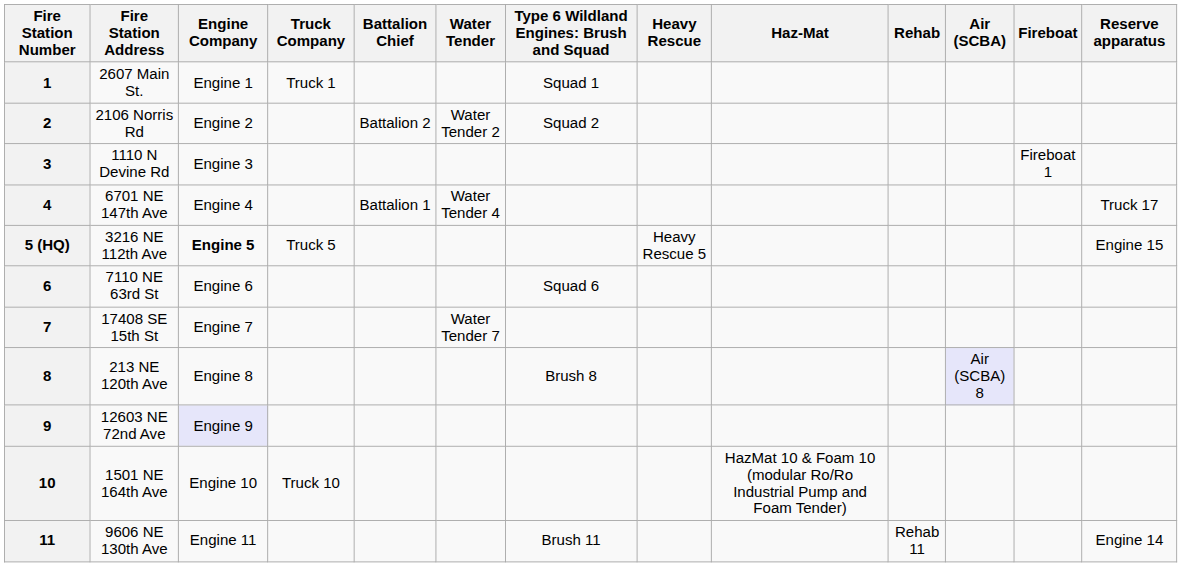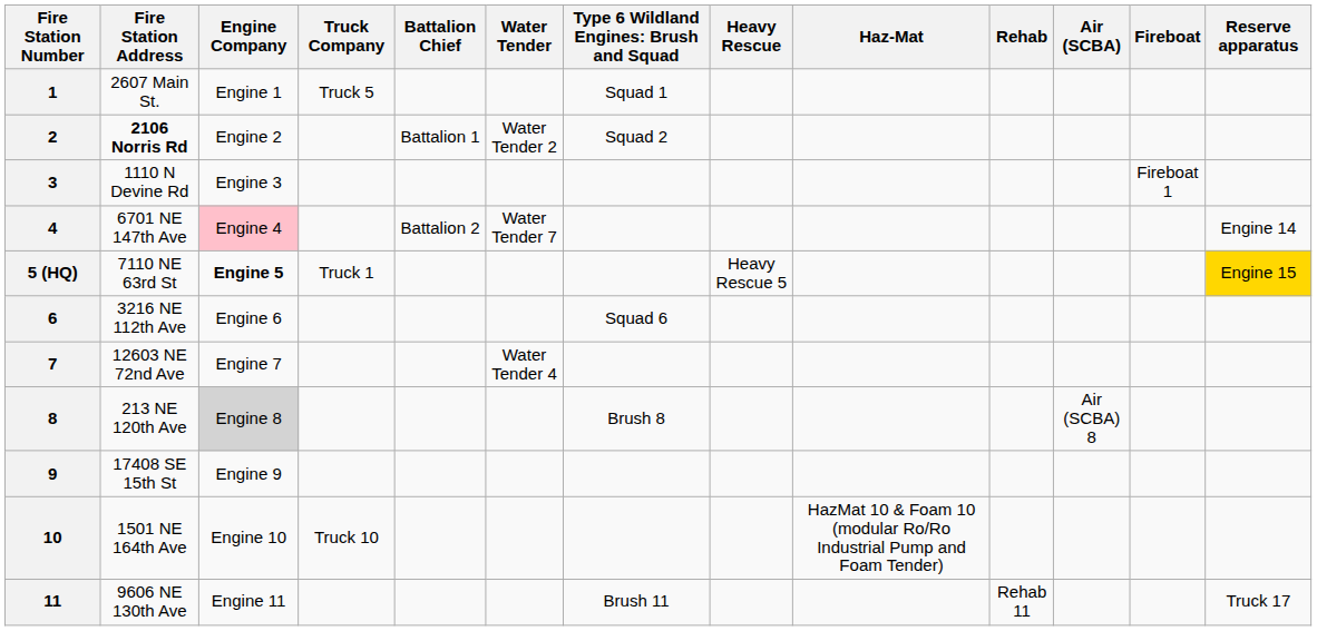1 | Truck Company: Truck 1 -> Truck 5
2 | Fire Station Address: normal -> bold
2 | Battalion Chief: Battalion 2 -> Battalion 1
4 | Engine Company: no background -> pink background
4 | Battalion Chief: Battalion 1 -> Battalion 2
4 | Water Tender: Water Tender 4 -> Water Tender 7
4 | Reserve apparatus: Truck 17 -> Engine 14
5 (HQ) | Fire Station Address: 3216 NE 112th Ave -> 7110 NE 63rd St
5 (HQ) | Truck Company: Truck 5 -> Truck 1
5 (HQ) | Reserve apparatus: no background -> gold background
6 | Fire Station Address: 7110 NE 63rd St -> 3216 NE 112th Ave
7 | Fire Station Address: 17408 SE 15th St -> 12603 NE 72nd Ave
7 | Water Tender: Water Tender 7 -> Water Tender 4
8 | Engine Company: no background -> lightgrey background
8 | Air (SCBA): lavender background -> no background
9 | Fire Station Address: 12603 NE 72nd Ave -> 17408 SE 15th St
9 | Engine Company: lavender background -> no background
11 | Reserve apparatus: Engine 14 -> Truck 17
